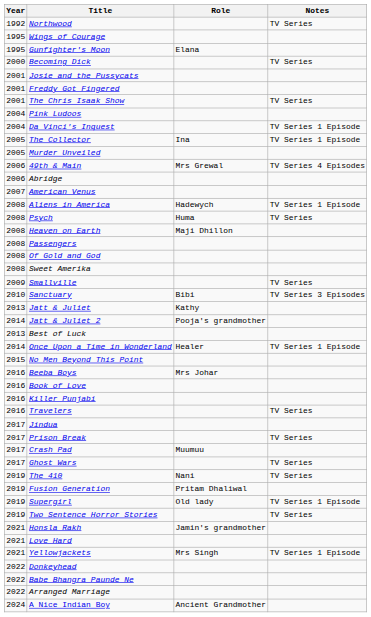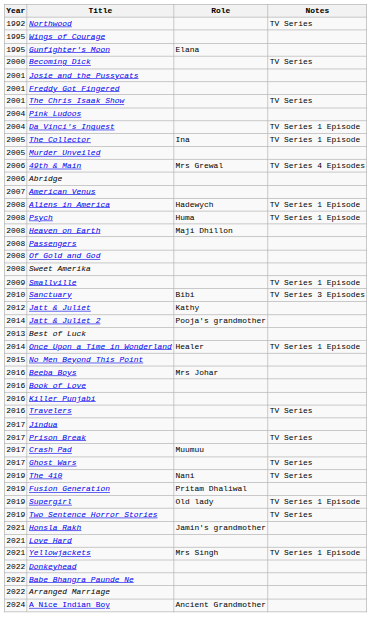Psych | Notes: TV Series -> TV Series 1 Episode
Smallville | Notes: TV Series -> TV Series 1 Episode
Jatt & Juliet | Year: 2013 -> 2012
